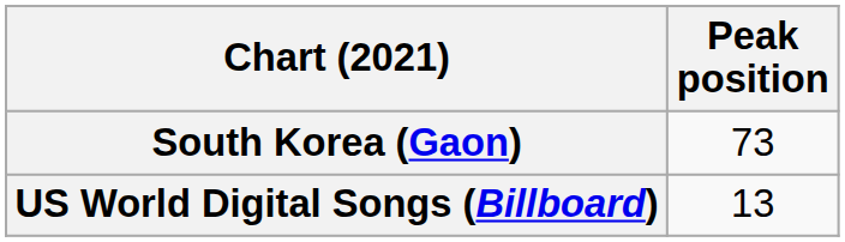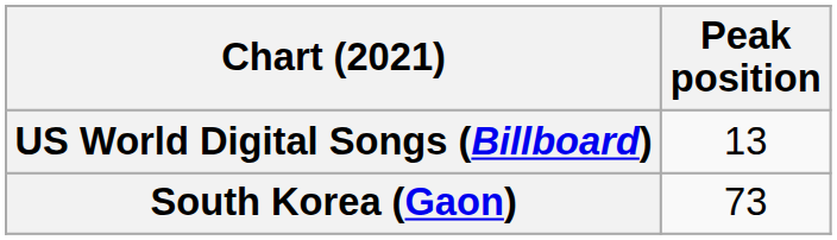rows swapped: South Korea (Gaon) <-> US World Digital Songs (Billboard)
